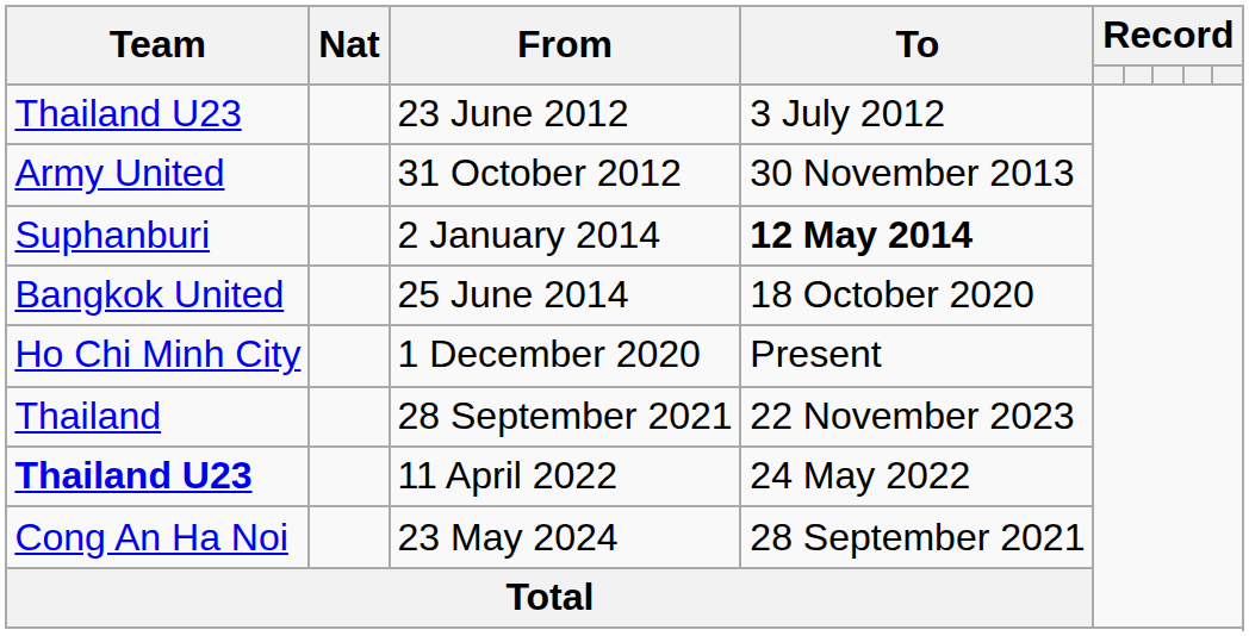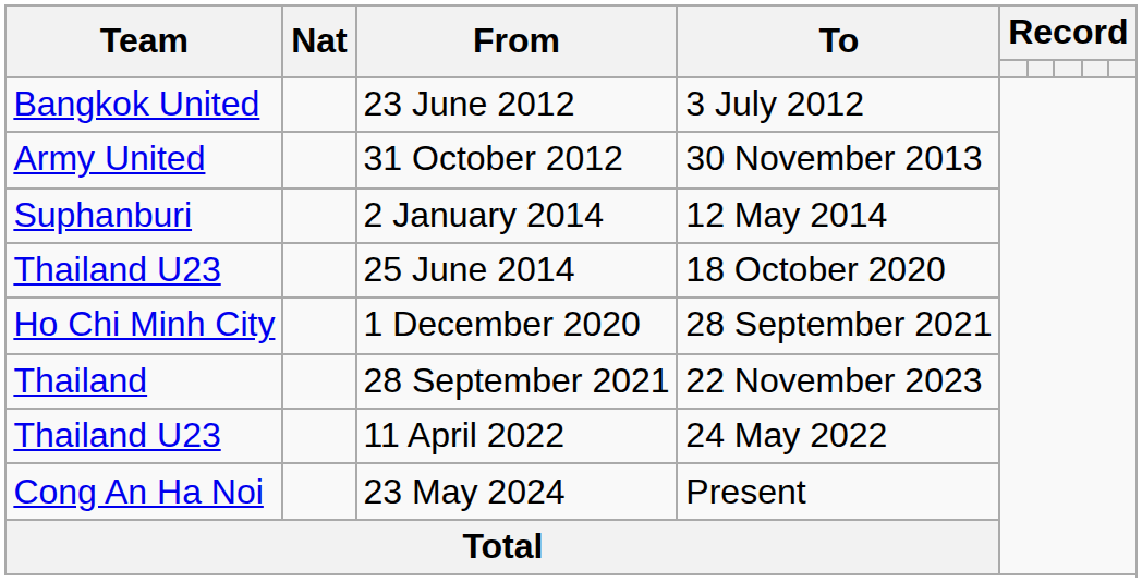23 June 2012 | Team: Thailand U23 -> Bangkok United
2 January 2014 | To: bold -> normal
25 June 2014 | Team: Bangkok United -> Thailand U23
1 December 2020 | To: Present -> 28 September 2021
11 April 2022 | Team: bold -> normal
23 May 2024 | To: 28 September 2021 -> Present
